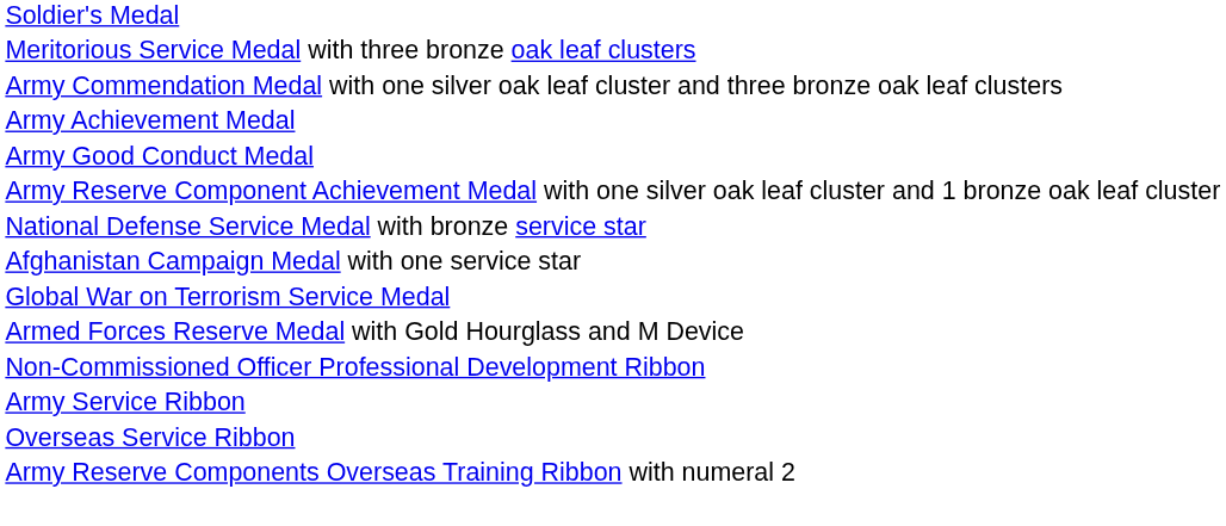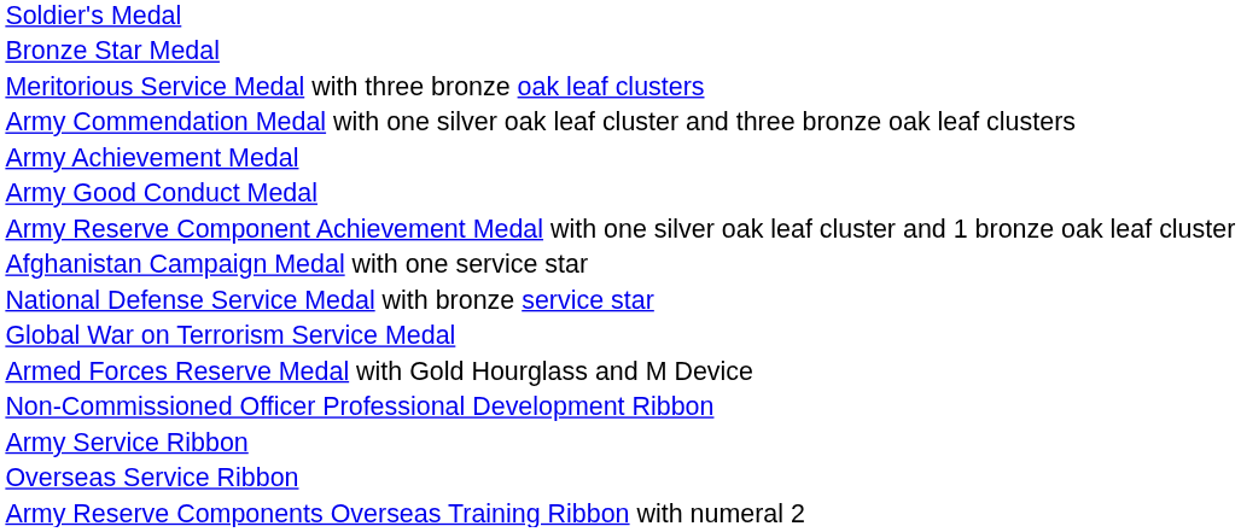+ row: Bronze Star Medal
rows swapped: National Defense Service Medal with bronze service star <-> Afghanistan Campaign Medal with one service star
